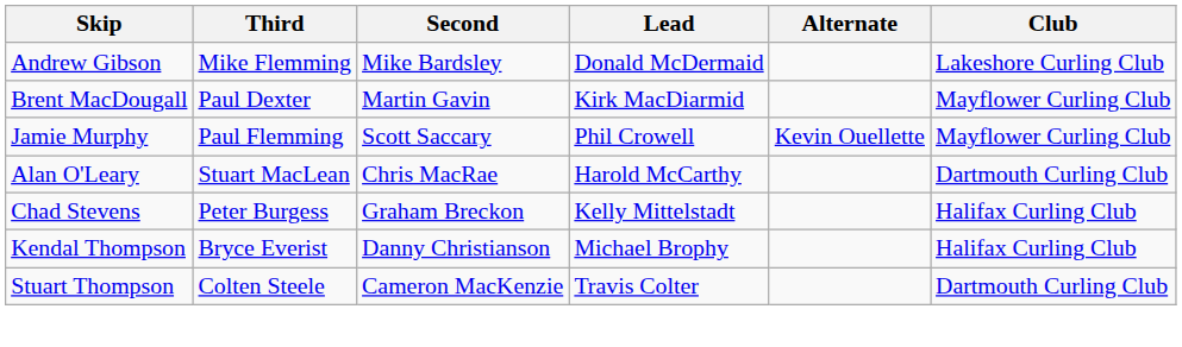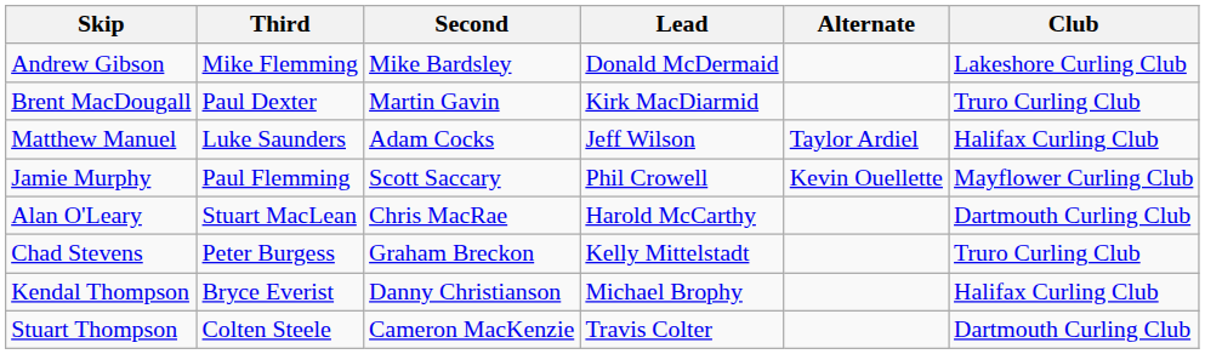Brent MacDougall | Club: Mayflower Curling Club -> Truro Curling Club
+ row: Matthew Manuel | Luke Saunders | Adam Cocks | Jeff Wilson | Taylor Ardiel | Halifax Curling Club
Chad Stevens | Club: Halifax Curling Club -> Truro Curling Club
